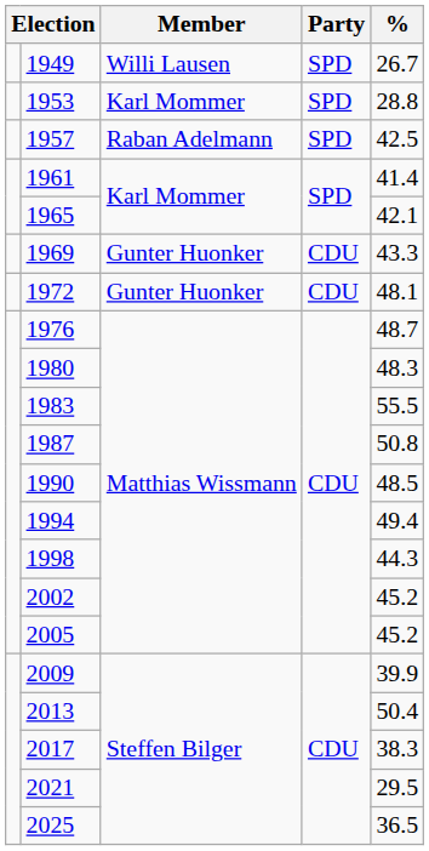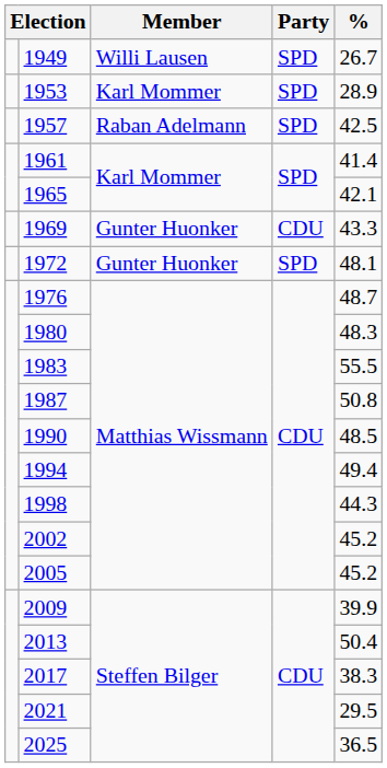1953 | %: 28.8 -> 28.9
1972 | Party: CDU -> SPD
